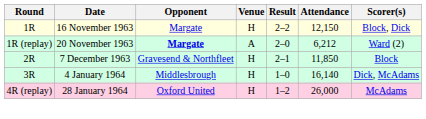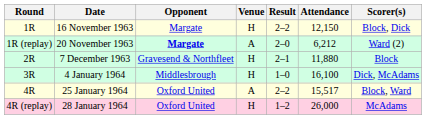7 December 1963 | Attendance: 11,850 -> 11,880
4 January 1964 | Attendance: 16,140 -> 16,100
+ row: 4R | 25 January 1964 | Oxford United | A | 2–2 | 15,517 | Block, Ward
